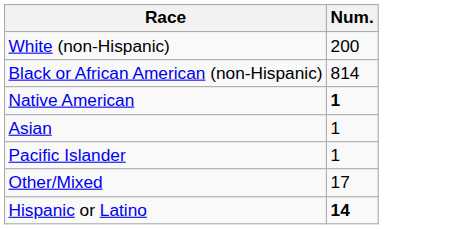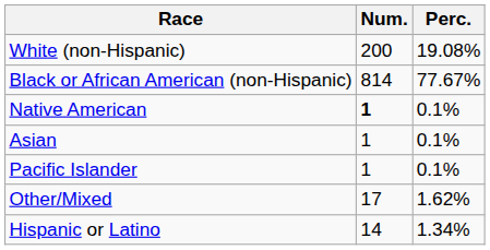+ column: Perc. | 19.08% | 77.67% | 0.1% | 0.1% | 0.1% | 1.62% | 1.34%
Hispanic or Latino | Num.: bold -> normal
